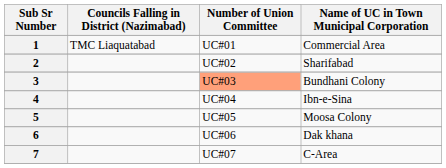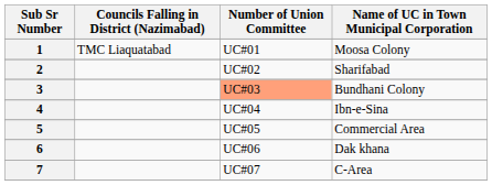1 | Name of UC in Town Municipal Corporation: Commercial Area -> Moosa Colony
5 | Name of UC in Town Municipal Corporation: Moosa Colony -> Commercial Area
